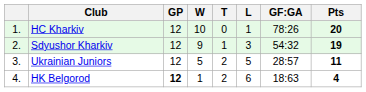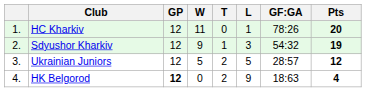HC Kharkiv | W: 10 -> 11
Ukrainian Juniors | Pts: 11 -> 12
HK Belgorod | W: 1 -> 0
HK Belgorod | L: 6 -> 9
